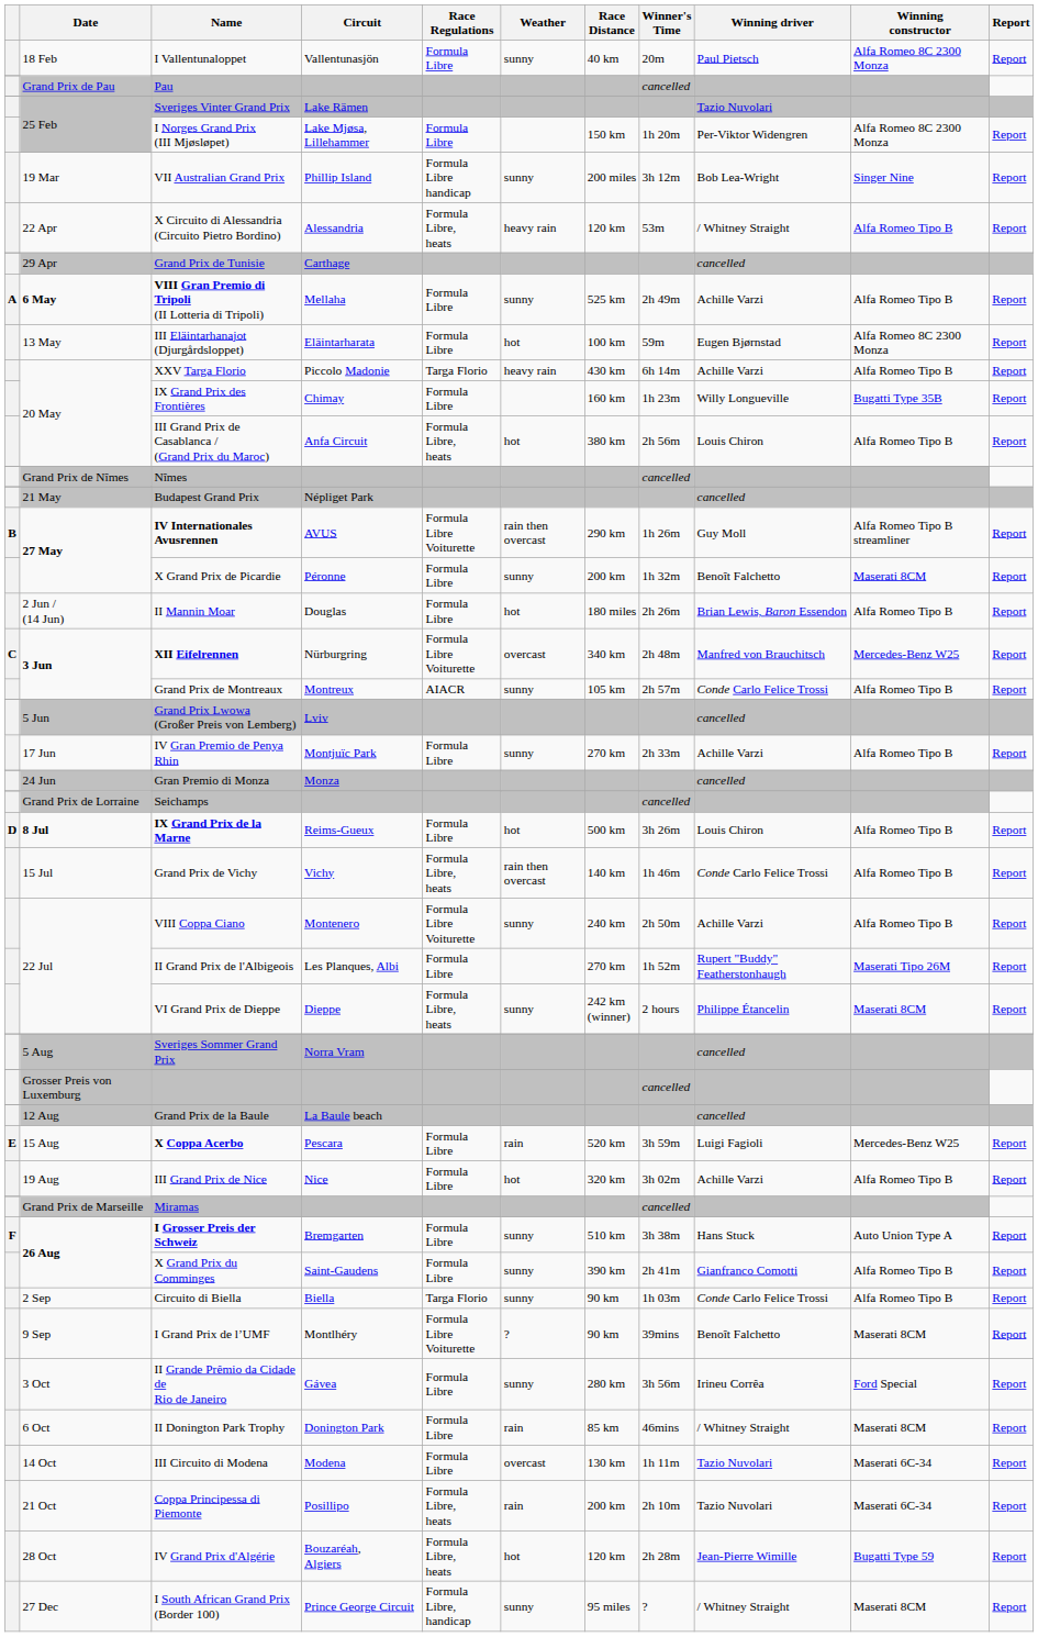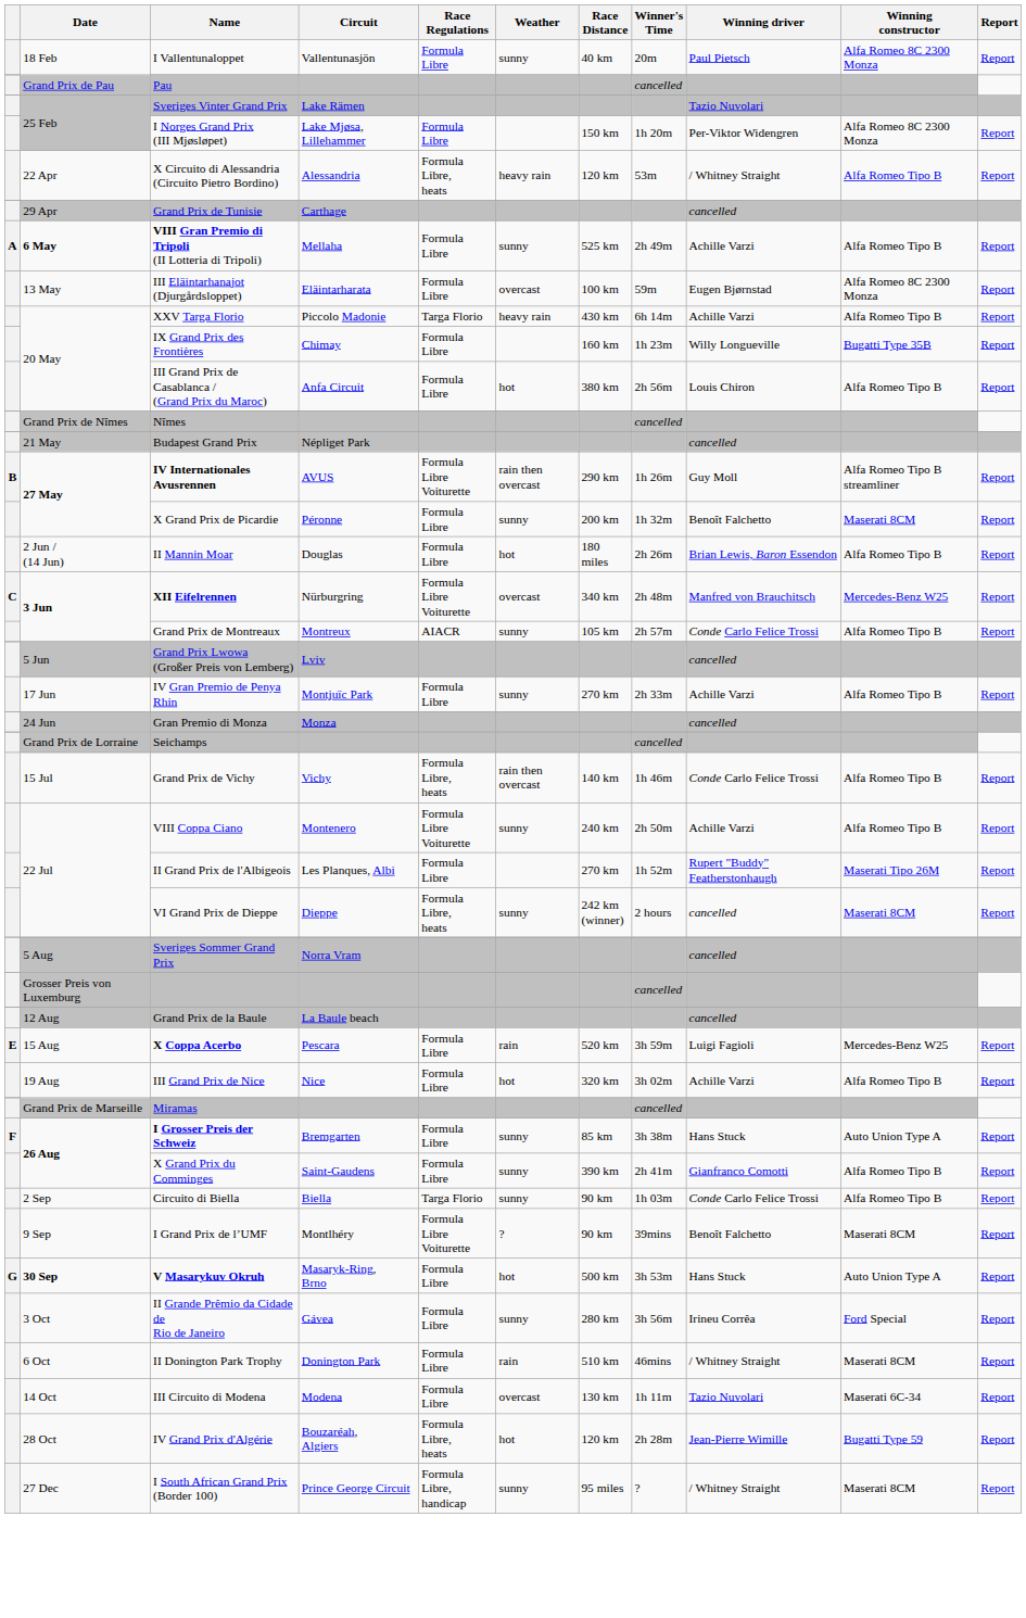- row: 19 Mar | VII Australian Grand Prix | Phillip Island | Formula Libre handicap | sunny | 200 miles | 3h 12m | Bob Lea-Wright | Singer Nine | Report
III Eläintarhanajot (Djurgårdsloppet) | Weather: hot -> overcast
III Grand Prix de Casablanca / (Grand Prix du Maroc) | Race Regulations: Formula Libre, heats -> Formula Libre
- row: D | 8 Jul | IX Grand Prix de la Marne | Reims-Gueux | Formula Libre | hot | 500 km | 3h 26m | Louis Chiron | Alfa Romeo Tipo B | Report
VI Grand Prix de Dieppe | Winning driver: Philippe Étancelin -> cancelled
I Grosser Preis der Schweiz | Race Distance: 510 km -> 85 km
+ row: G | 30 Sep | V Masarykuv Okruh | Masaryk-Ring, Brno | Formula Libre | hot | 500 km | 3h 53m | Hans Stuck | Auto Union Type A | Report
II Donington Park Trophy | Race Distance: 85 km -> 510 km
- row: 21 Oct | Coppa Principessa di Piemonte | Posillipo | Formula Libre, heats | rain | 200 km | 2h 10m | Tazio Nuvolari | Maserati 6C-34 | Report
